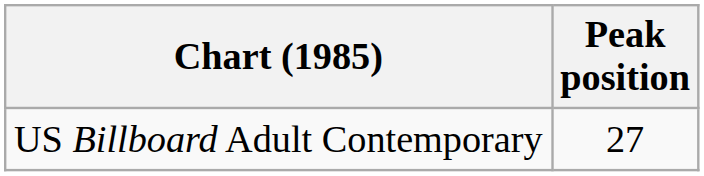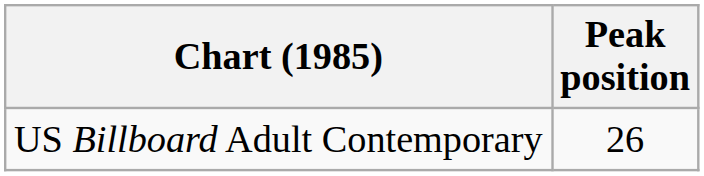US Billboard Adult Contemporary | Peak position: 27 -> 26
